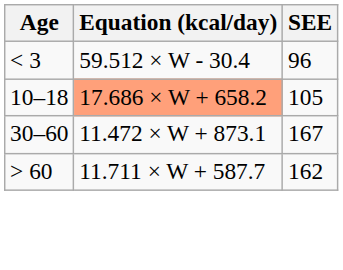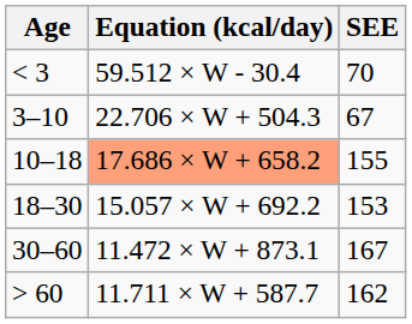< 3 | SEE: 96 -> 70
+ row: 3–10 | 22.706 × W + 504.3 | 67
10–18 | SEE: 105 -> 155
+ row: 18–30 | 15.057 × W + 692.2 | 153
